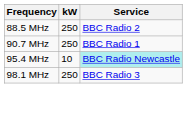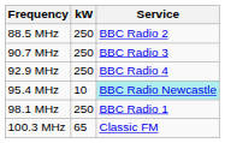90.7 MHz | Service: BBC Radio 1 -> BBC Radio 3
+ row: 92.9 MHz | 250 | BBC Radio 4
98.1 MHz | Service: BBC Radio 3 -> BBC Radio 1
+ row: 100.3 MHz | 65 | Classic FM
